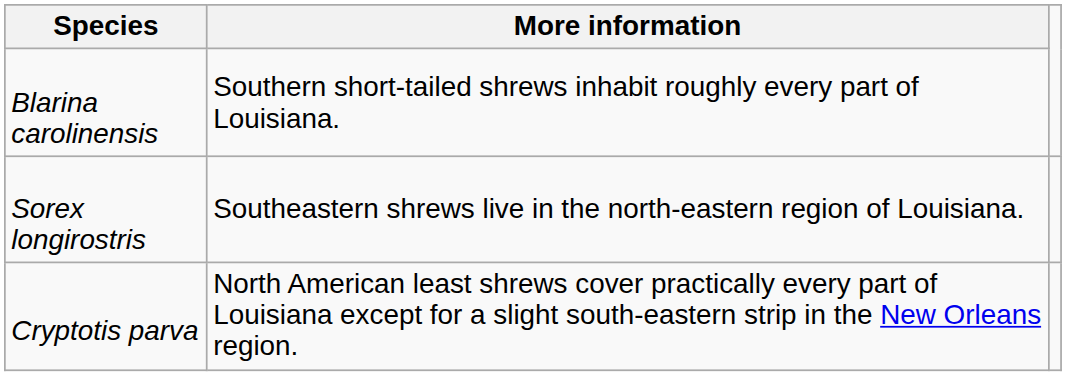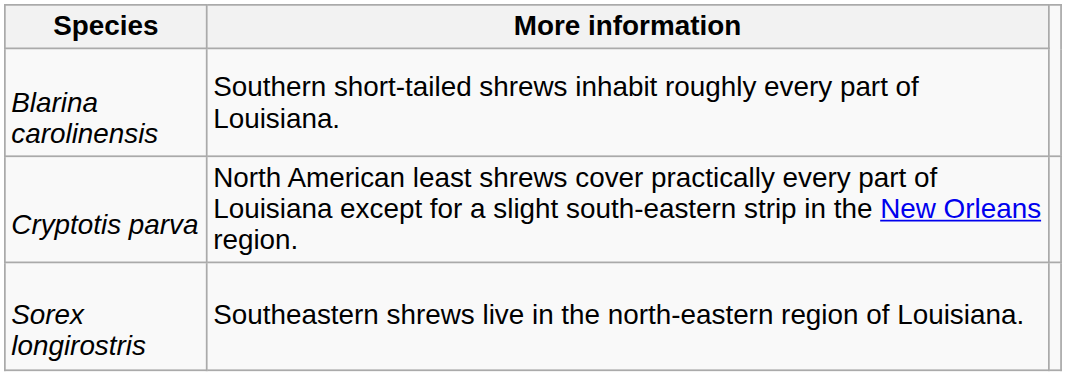rows swapped: Sorex longirostris <-> Cryptotis parva
